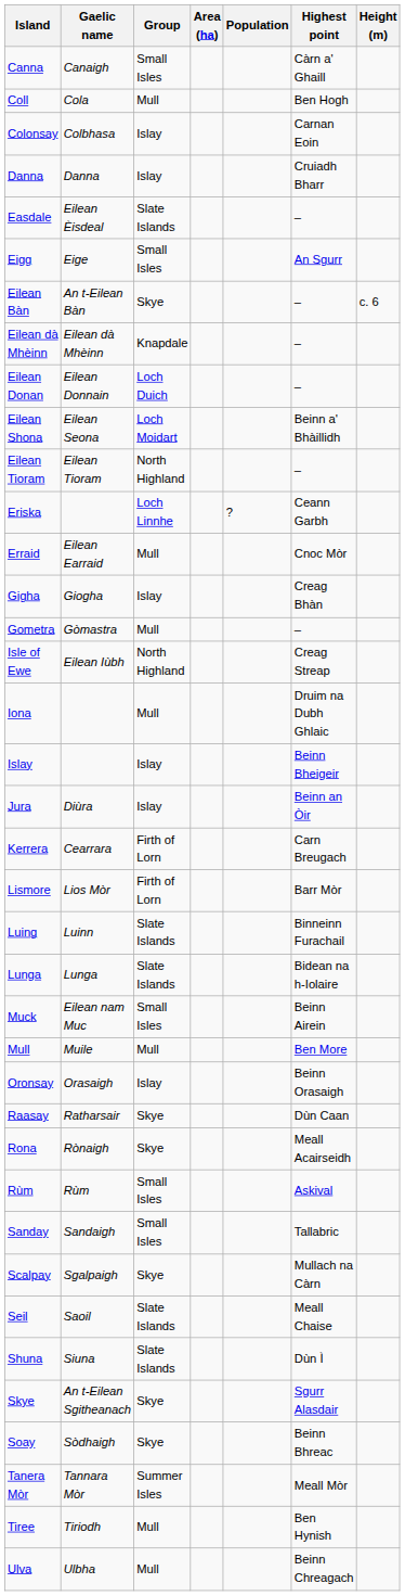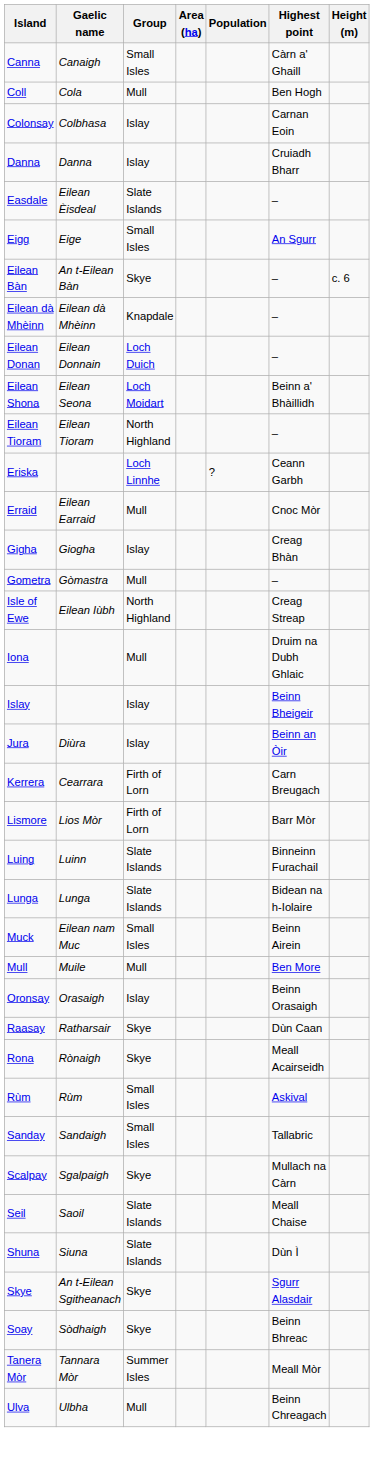- row: Tiree | Tiriodh | Mull | Ben Hynish
